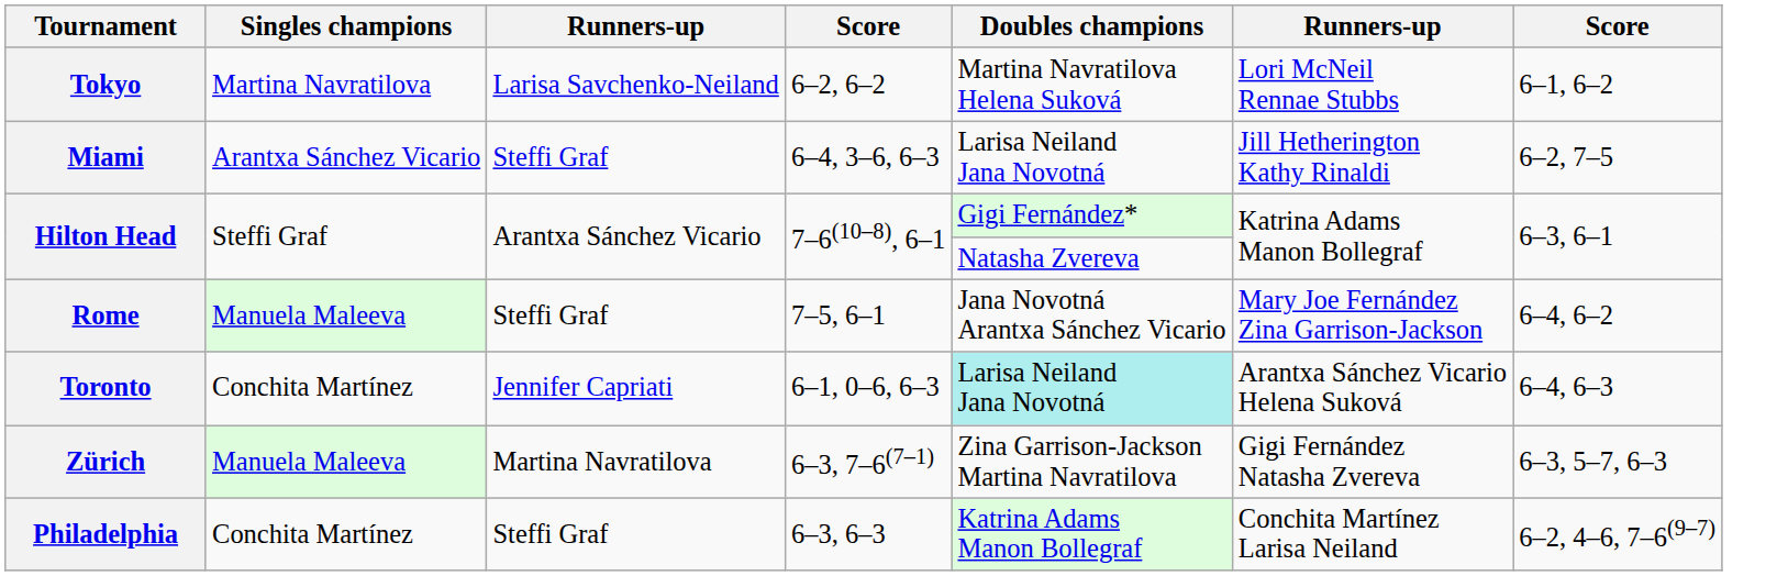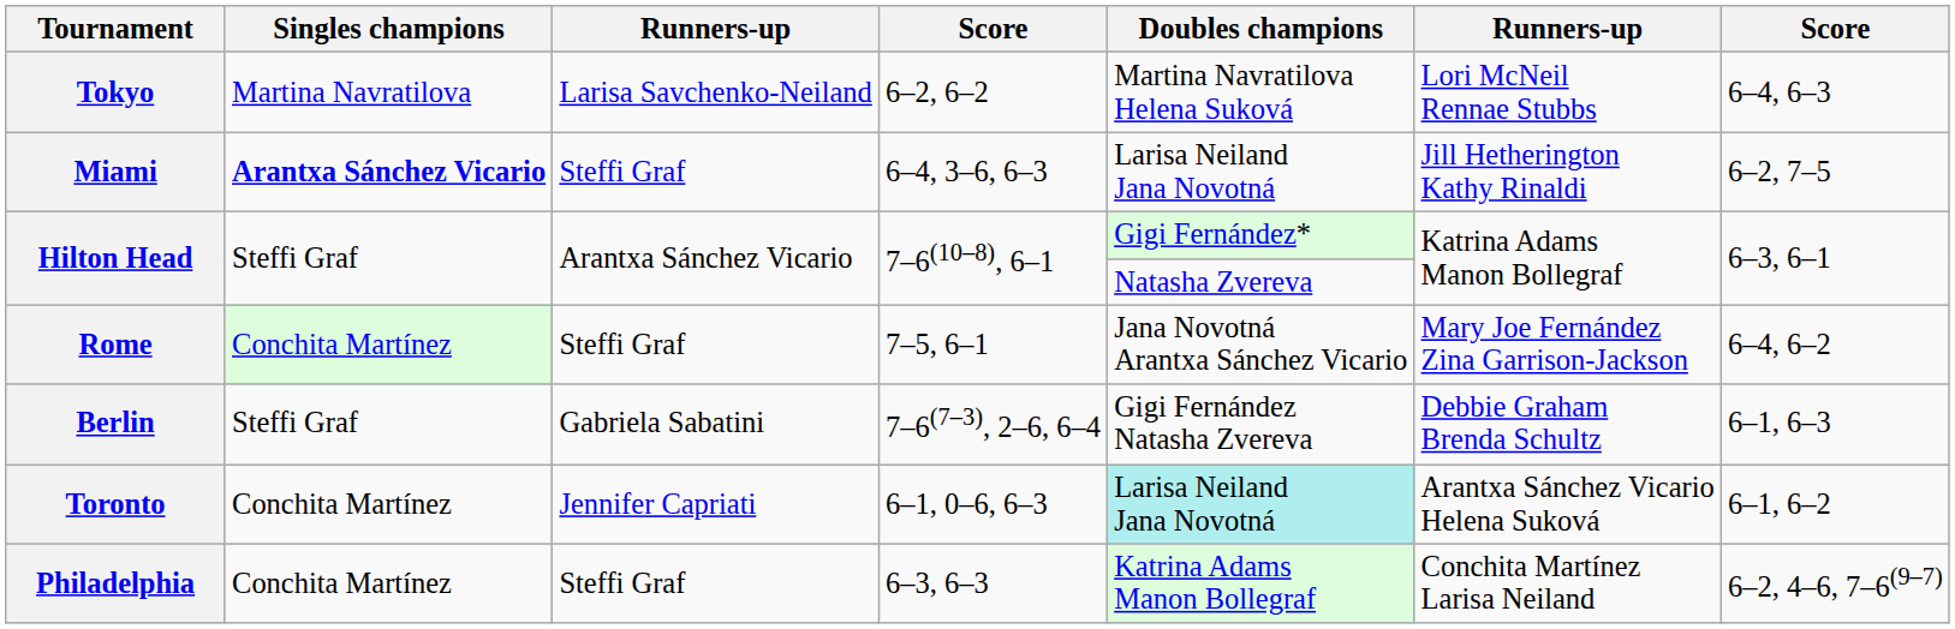Tokyo | column 7: 6–1, 6–2 -> 6–4, 6–3
Miami | Singles champions: normal -> bold
Rome | Singles champions: Manuela Maleeva -> Conchita Martínez
+ row: Berlin | Steffi Graf | Gabriela Sabatini | 7–6(7–3), 2–6, 6–4 | Gigi Fernández Natasha Zvereva | Debbie Graham Brenda Schultz | 6–1, 6–3
Toronto | column 7: 6–4, 6–3 -> 6–1, 6–2
- row: Zürich | Manuela Maleeva | Martina Navratilova | 6–3, 7–6(7–1) | Zina Garrison-Jackson Martina Navratilova | Gigi Fernández Natasha Zvereva | 6–3, 5–7, 6–3
